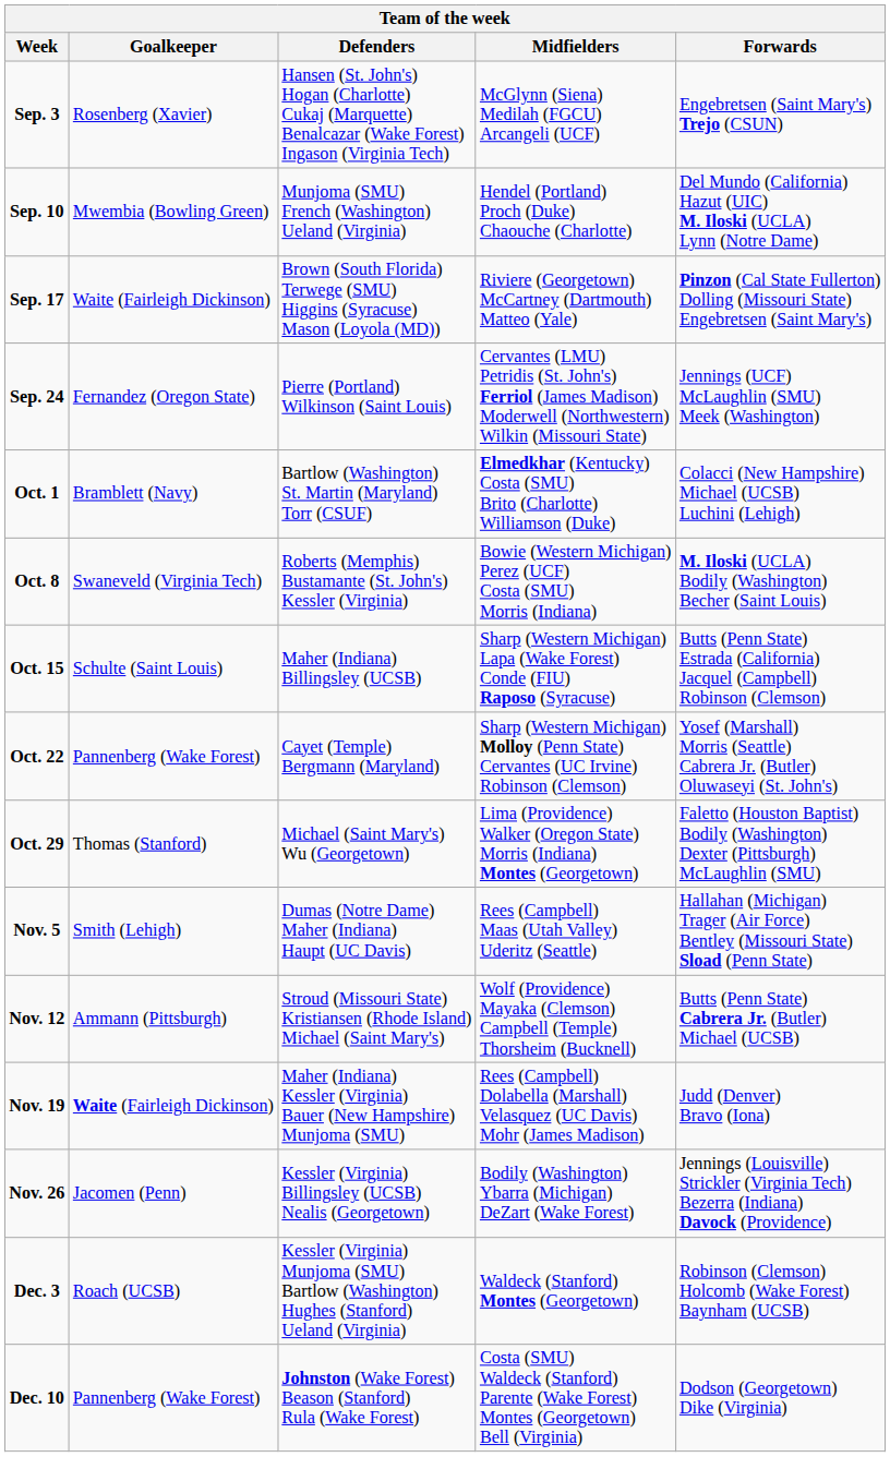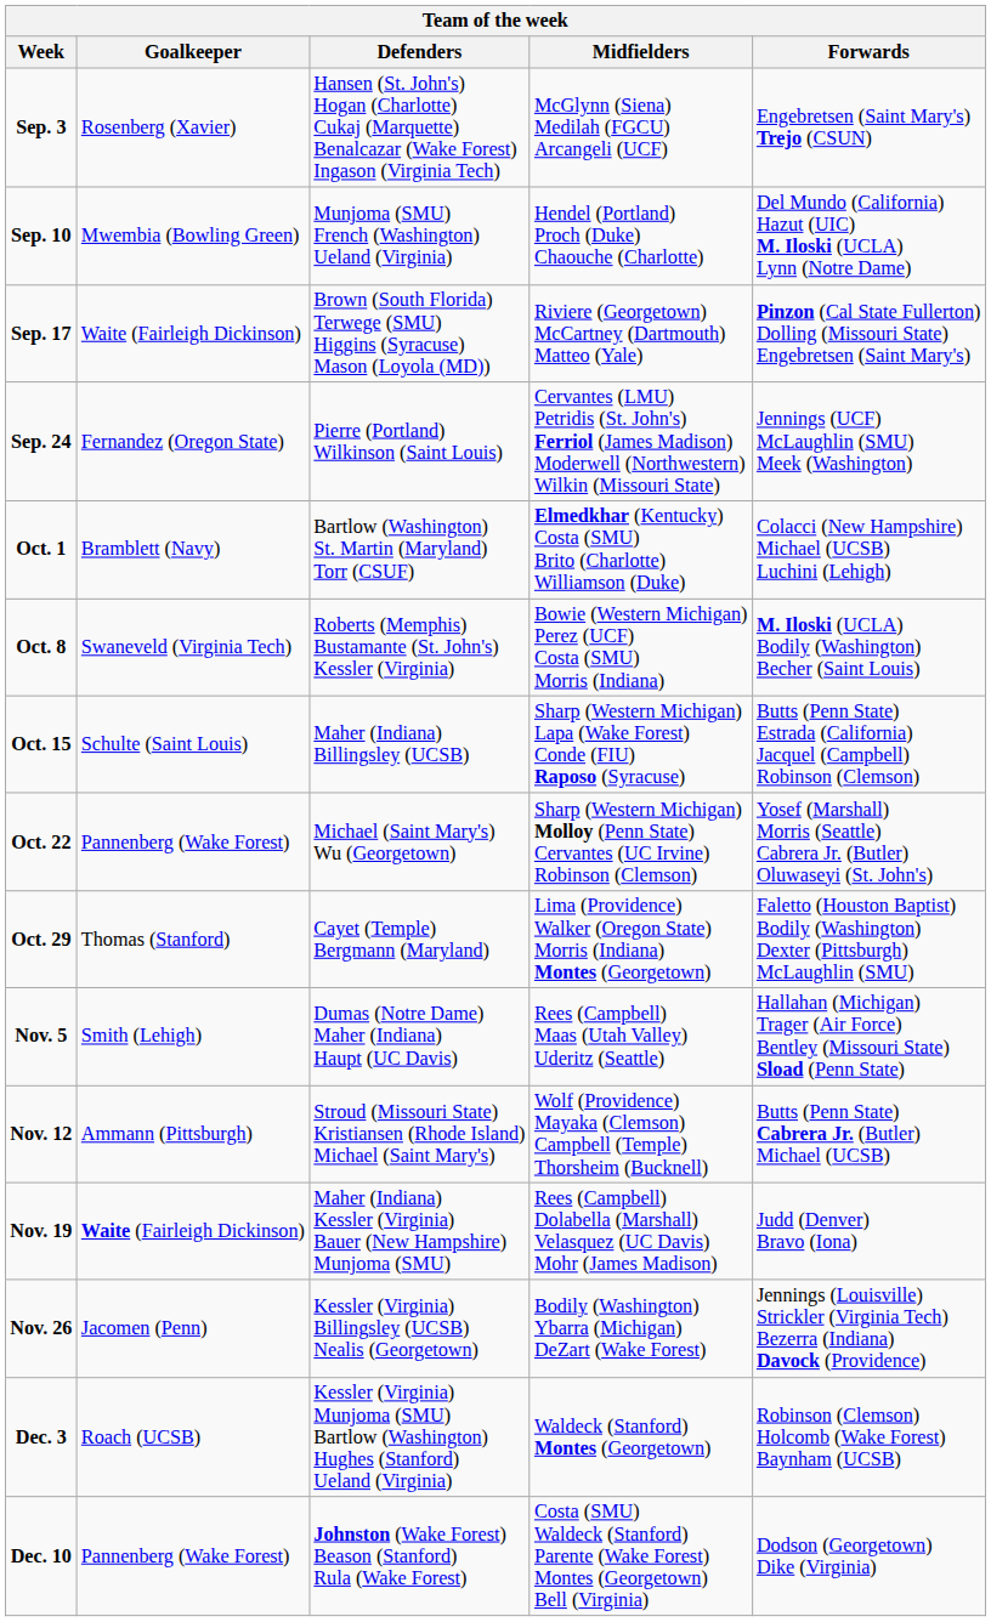Oct. 22 | Defenders: Cayet (Temple) Bergmann (Maryland) -> Michael (Saint Mary's) Wu (Georgetown)
Oct. 29 | Defenders: Michael (Saint Mary's) Wu (Georgetown) -> Cayet (Temple) Bergmann (Maryland)
